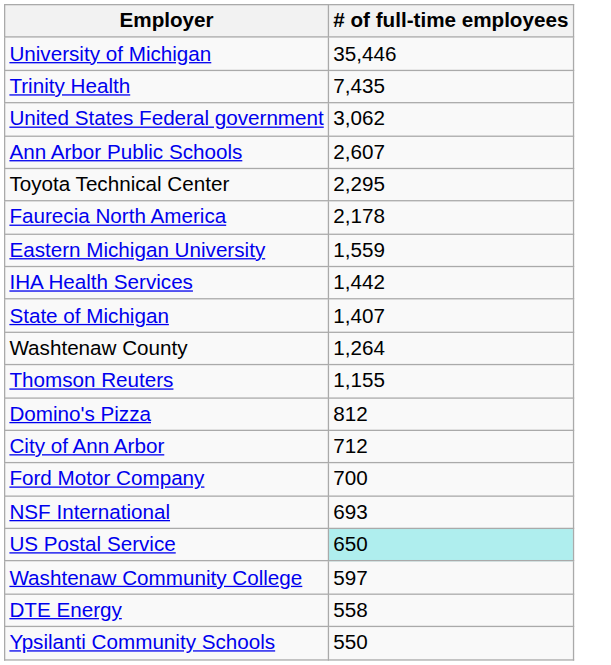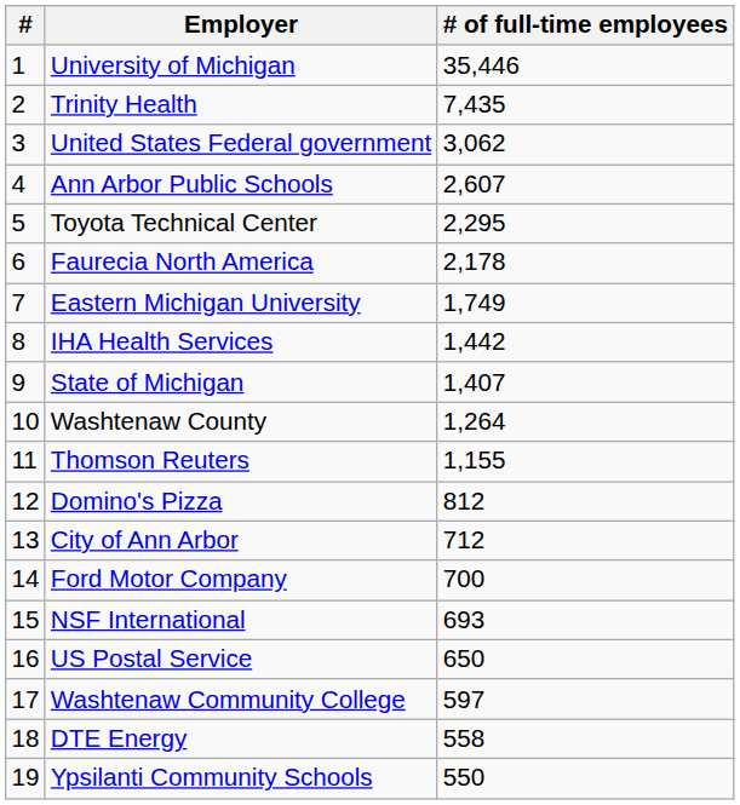+ column: # | 1 | 2 | 3 | 4 | 5 | 6 | 7 | 8 | 9 | 10 | 11 | 12 | 13 | 14 | 15 | 16 | 17 | 18 | 19
Eastern Michigan University | # of full-time employees: 1,559 -> 1,749
US Postal Service | # of full-time employees: paleturquoise background -> no background
